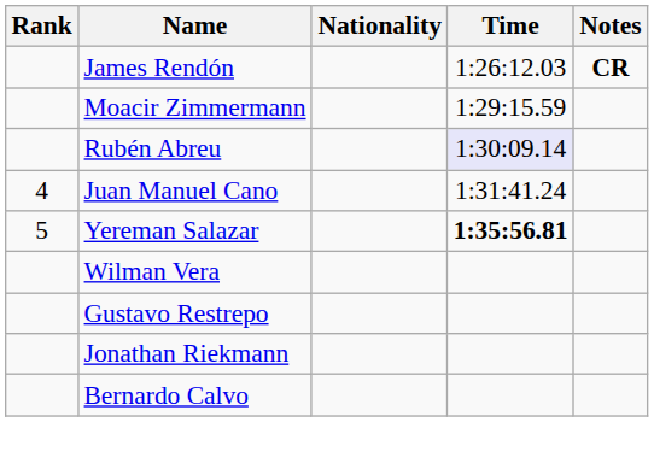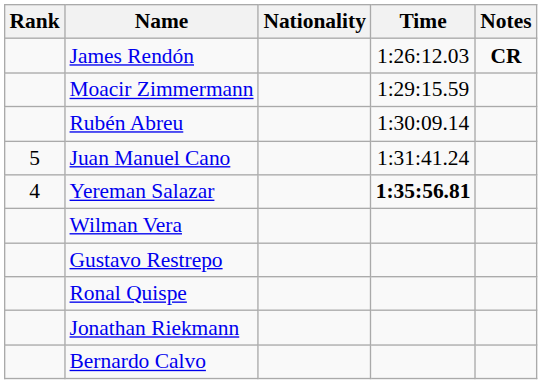Rubén Abreu | Time: lavender background -> no background
Juan Manuel Cano | Rank: 4 -> 5
Yereman Salazar | Rank: 5 -> 4
+ row: Ronal Quispe
